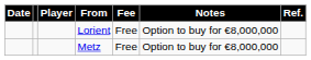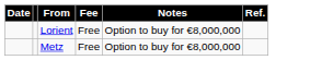- column: Player
